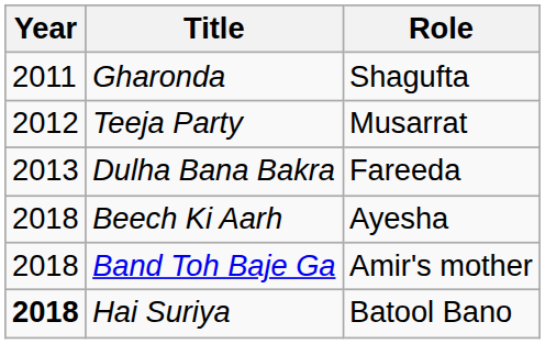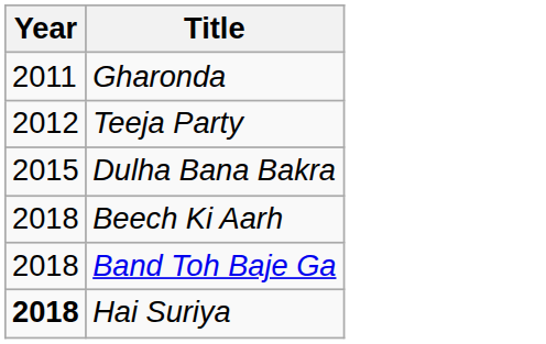- column: Role | Shagufta | Musarrat | Fareeda | Ayesha | Amir's mother | Batool Bano
Dulha Bana Bakra | Year: 2013 -> 2015
